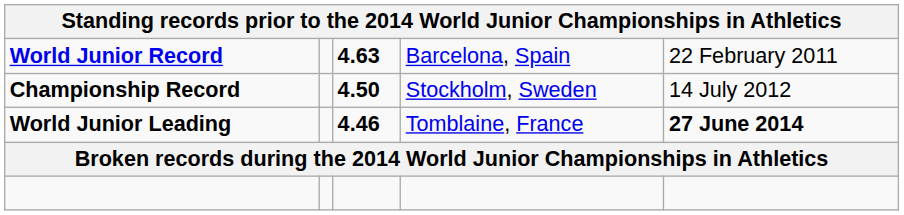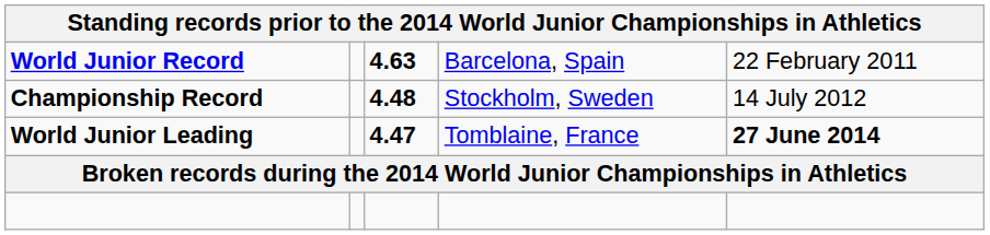Championship Record | column 3: 4.50 -> 4.48
World Junior Leading | column 3: 4.46 -> 4.47
